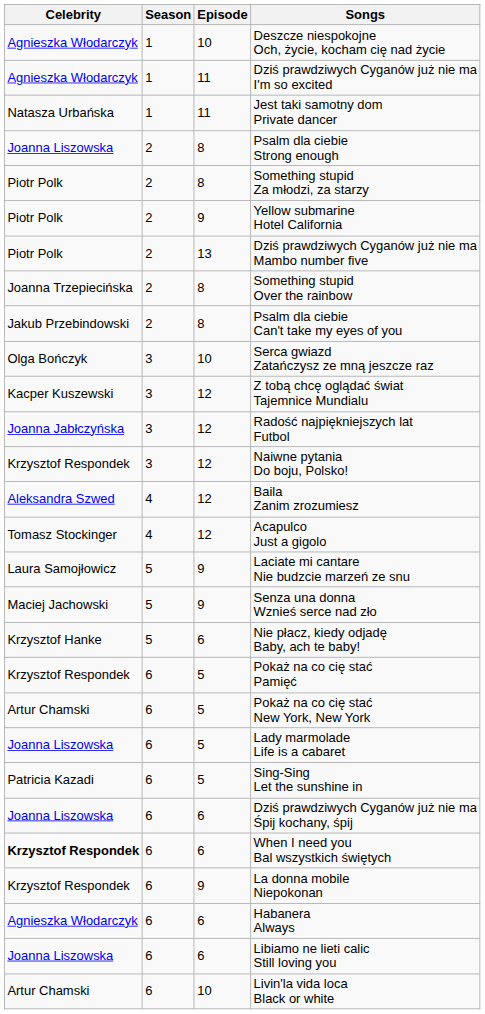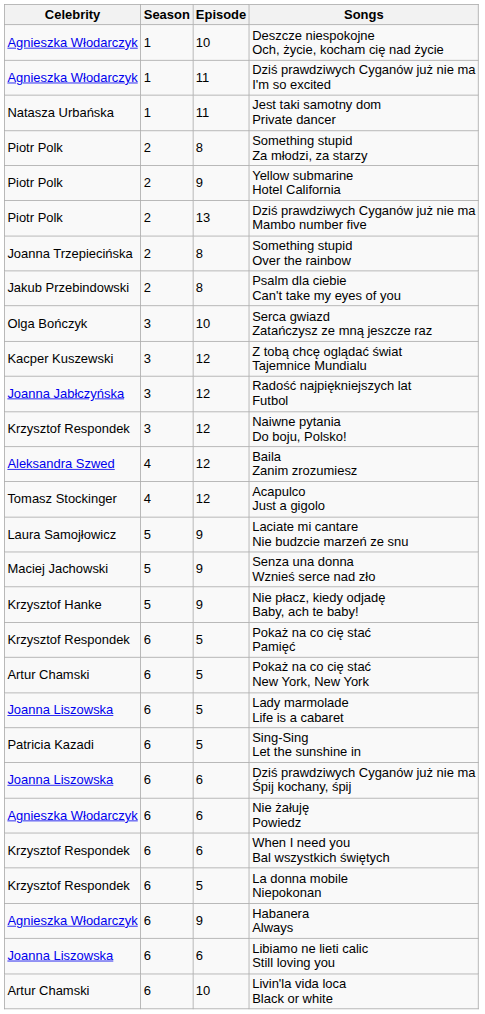- row: Joanna Liszowska | 2 | 8 | Psalm dla ciebie Strong enough
Nie płacz, kiedy odjadę Baby, ach te baby! | Episode: 6 -> 9
+ row: Agnieszka Włodarczyk | 6 | 6 | Nie żałuję Powiedz
When I need you Bal wszystkich świętych | Celebrity: bold -> normal
La donna mobile Niepokonan | Episode: 9 -> 5
Habanera Always | Episode: 6 -> 9
